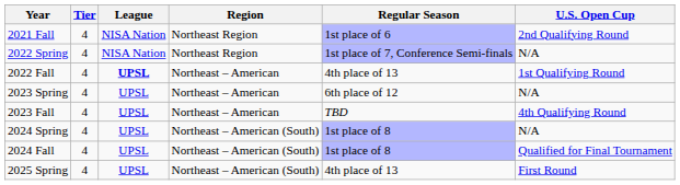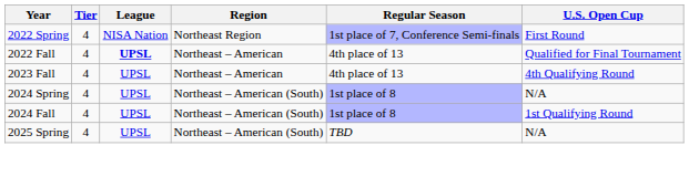- row: 2021 Fall | 4 | NISA Nation | Northeast Region | 1st place of 6 | 2nd Qualifying Round
2022 Spring | U.S. Open Cup: N/A -> First Round
2022 Fall | U.S. Open Cup: 1st Qualifying Round -> Qualified for Final Tournament
- row: 2023 Spring | 4 | UPSL | Northeast – American | 6th place of 12 | N/A
2023 Fall | Regular Season: TBD -> 4th place of 13
2024 Fall | U.S. Open Cup: Qualified for Final Tournament -> 1st Qualifying Round
2025 Spring | Regular Season: 4th place of 13 -> TBD
2025 Spring | U.S. Open Cup: First Round -> N/A
